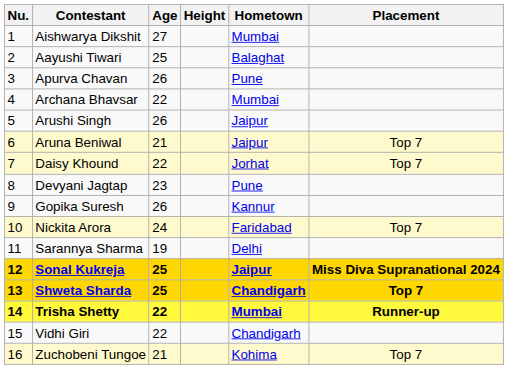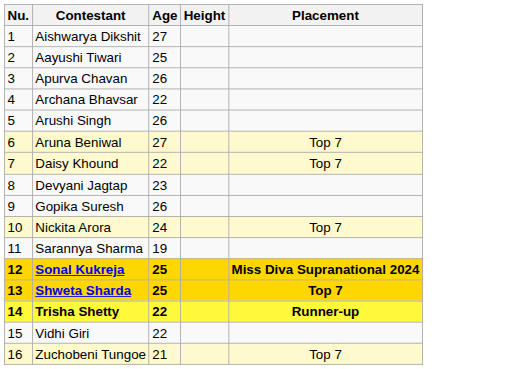- column: Hometown | Mumbai | Balaghat | Pune | Mumbai | Jaipur | Jaipur | Jorhat | Pune | Kannur | Faridabad | Delhi | Jaipur | Chandigarh | Mumbai | Chandigarh | Kohima
Aruna Beniwal | Age: 21 -> 27
